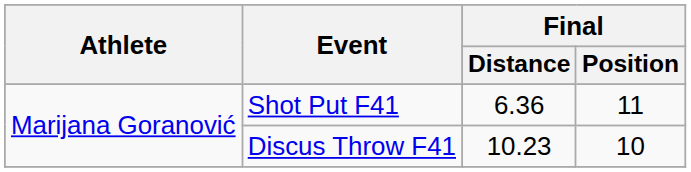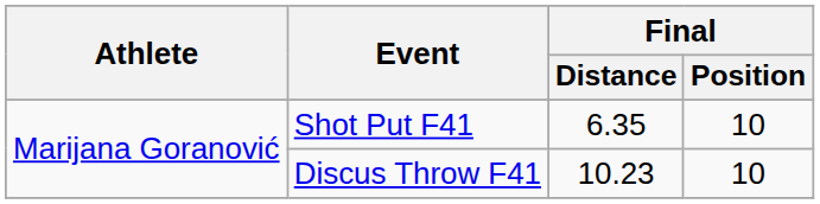Shot Put F41 | Final / Distance: 6.36 -> 6.35
Shot Put F41 | Final / Position: 11 -> 10
